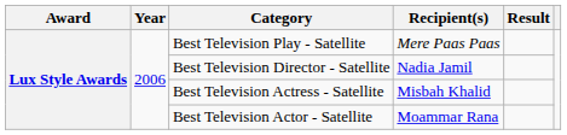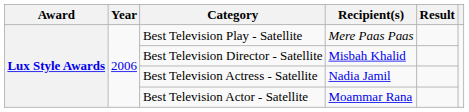Best Television Director - Satellite | Recipient(s): Nadia Jamil -> Misbah Khalid
Best Television Actress - Satellite | Recipient(s): Misbah Khalid -> Nadia Jamil
